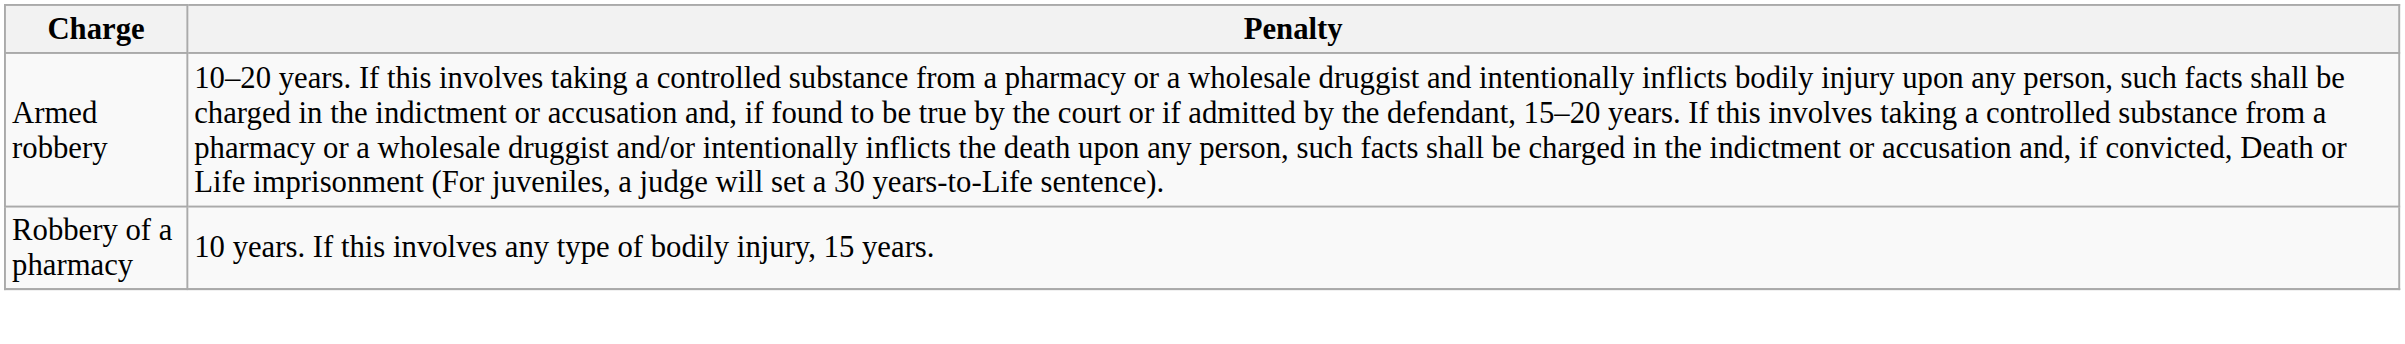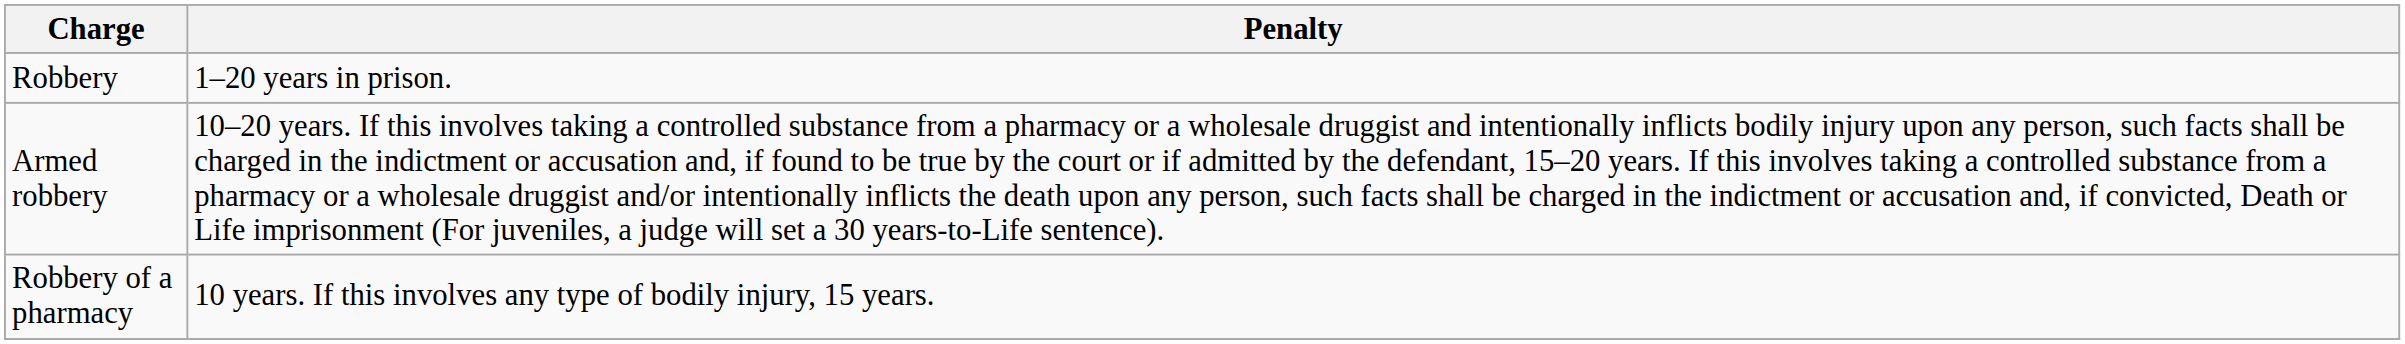+ row: Robbery | 1–20 years in prison.
